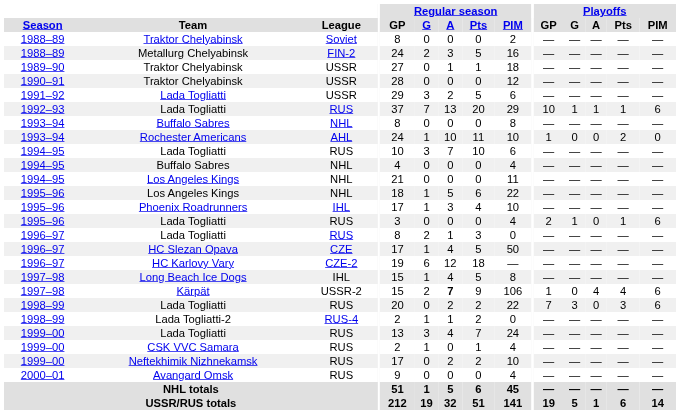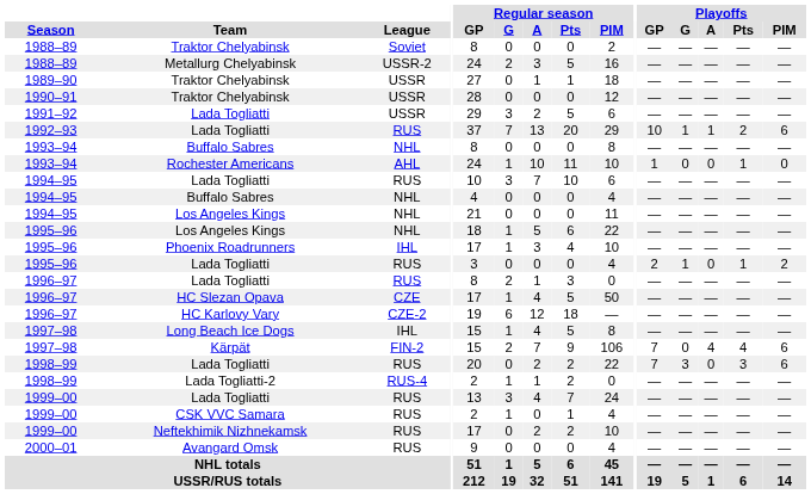Metallurg Chelyabinsk | League: FIN-2 -> USSR-2
1992–93 / Lada Togliatti | Playoffs / Pts: 1 -> 2
Rochester Americans | Playoffs / Pts: 2 -> 1
1995–96 / Lada Togliatti | Playoffs / PIM: 6 -> 2
Kärpät | League: USSR-2 -> FIN-2
Kärpät | Regular season / A: bold -> normal
Kärpät | Playoffs / GP: 1 -> 7
